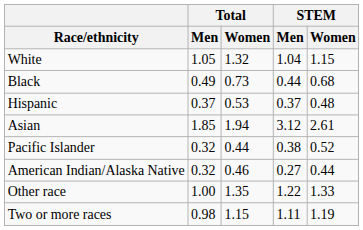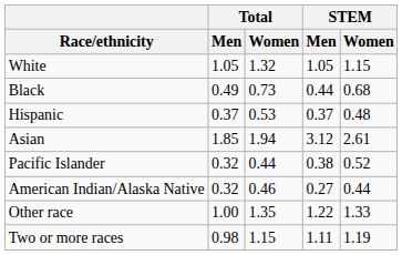White | STEM / Men: 1.04 -> 1.05
